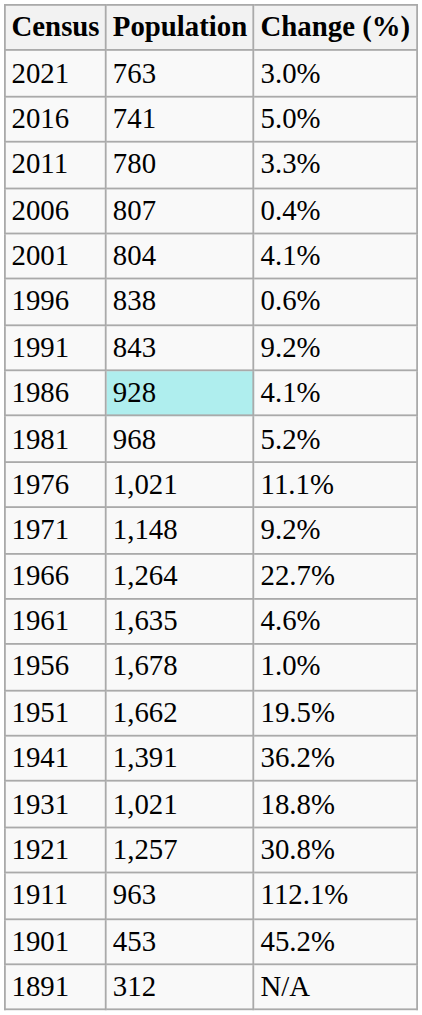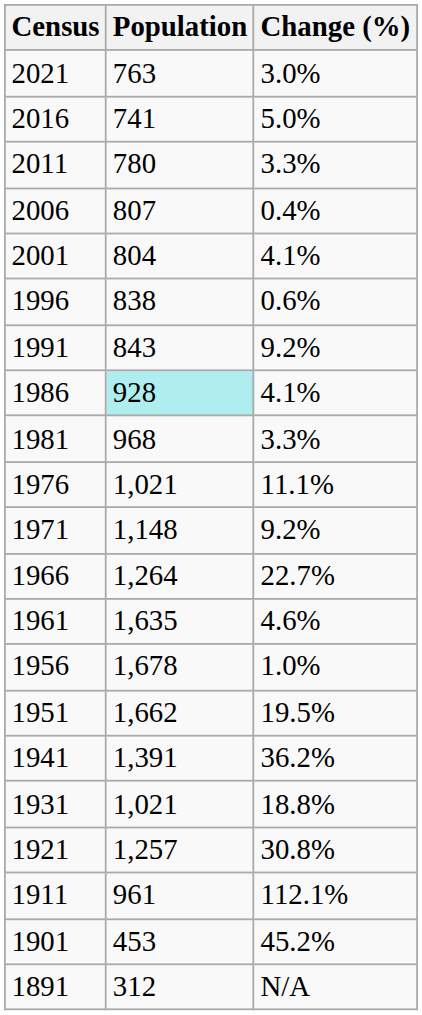1981 | Change (%): 5.2% -> 3.3%
1911 | Population: 963 -> 961
